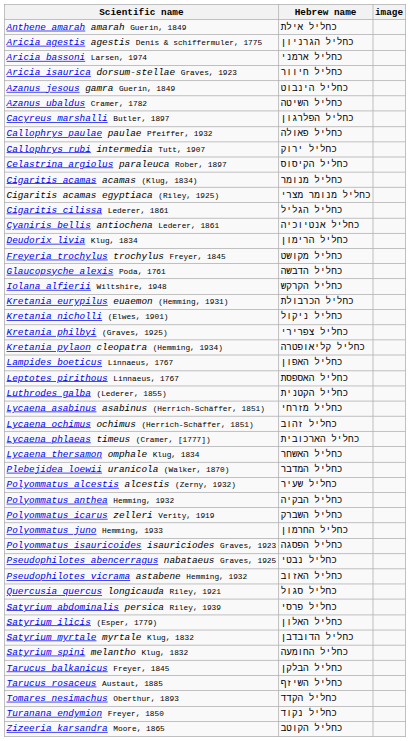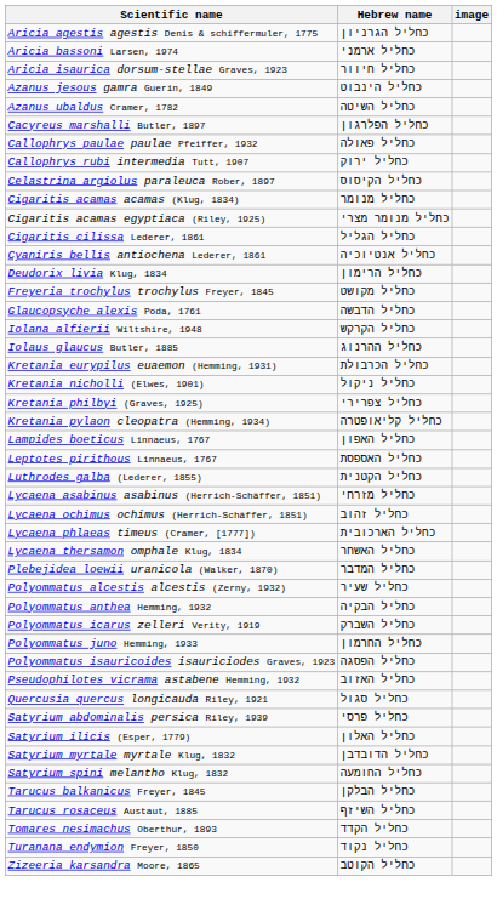- row: Anthene amarah amarah Guerin, 1849 | כחליל אילת
+ row: Iolaus glaucus Butler, 1885 | כחליל ההרנוג
- row: Pseudophilotes abencerragus nabataeus Graves, 1925 | כחליל נבטי
